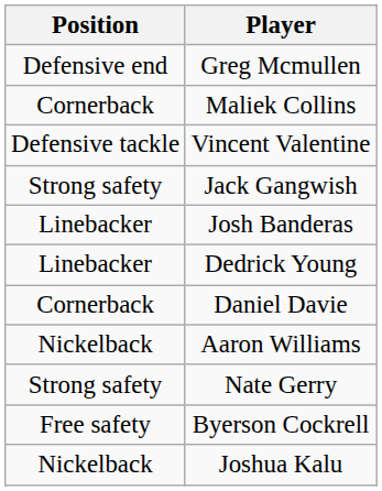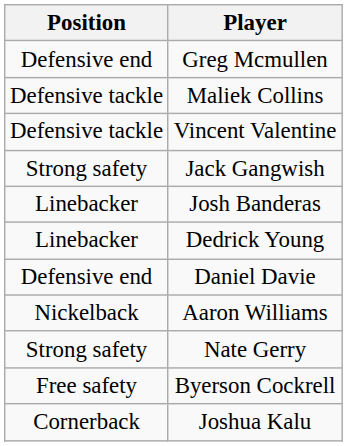Maliek Collins | Position: Cornerback -> Defensive tackle
Daniel Davie | Position: Cornerback -> Defensive end
Joshua Kalu | Position: Nickelback -> Cornerback
